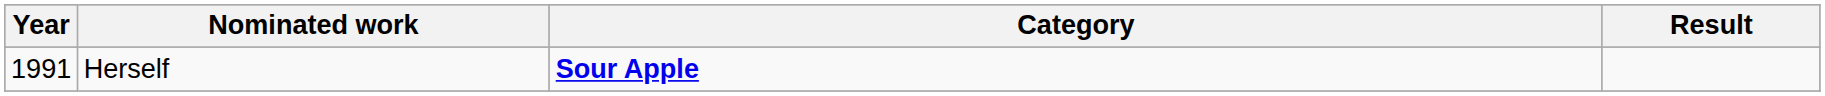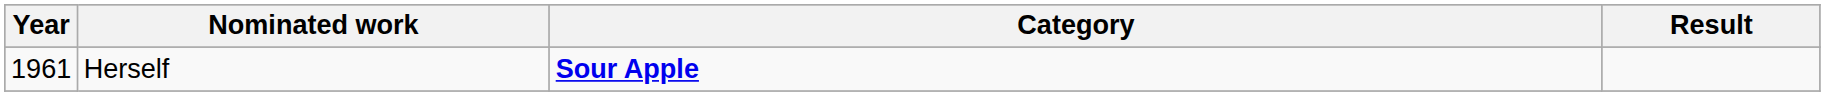Herself | Year: 1991 -> 1961
